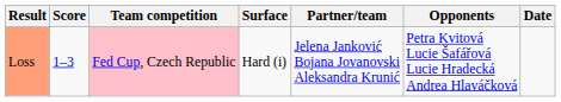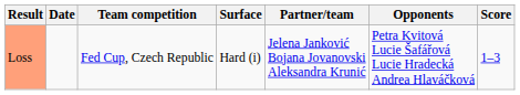columns swapped: Date <-> Score
Loss | Team competition: pink background -> no background
